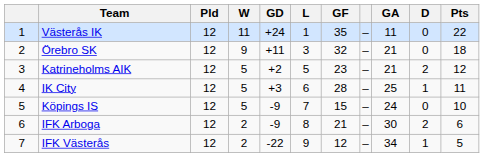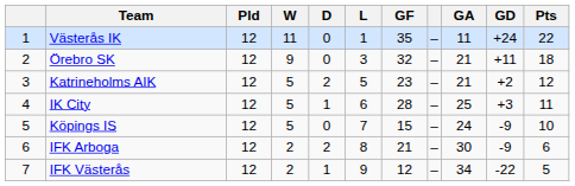columns swapped: D <-> GD
